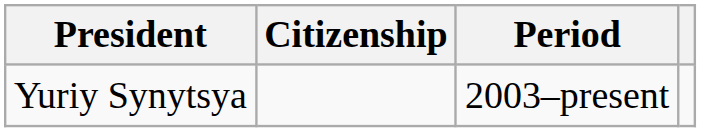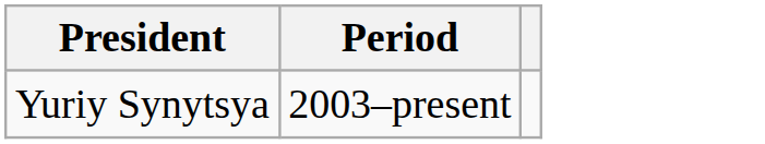- column: Citizenship
